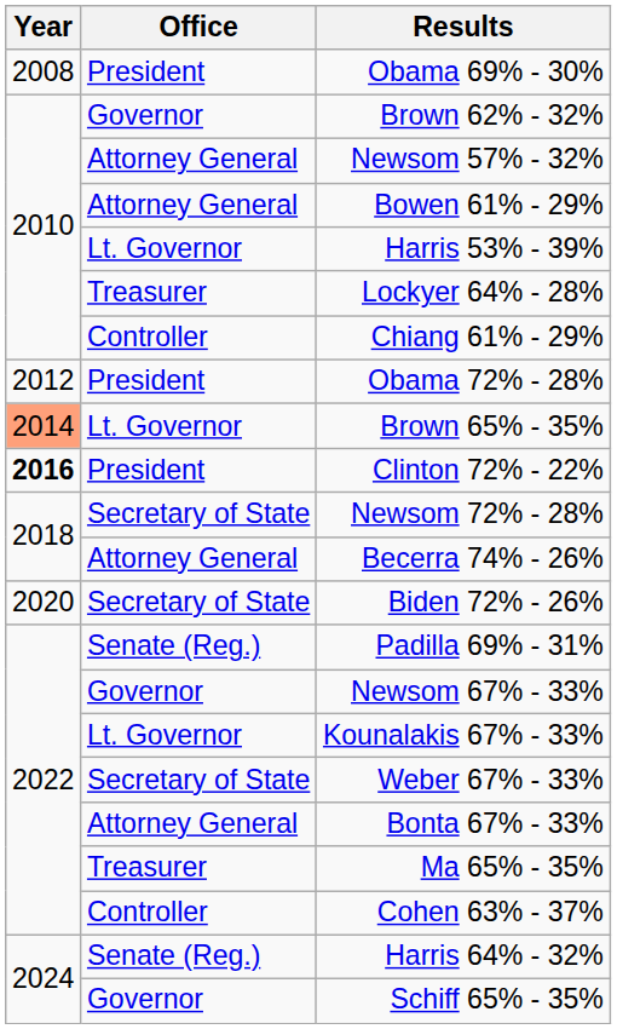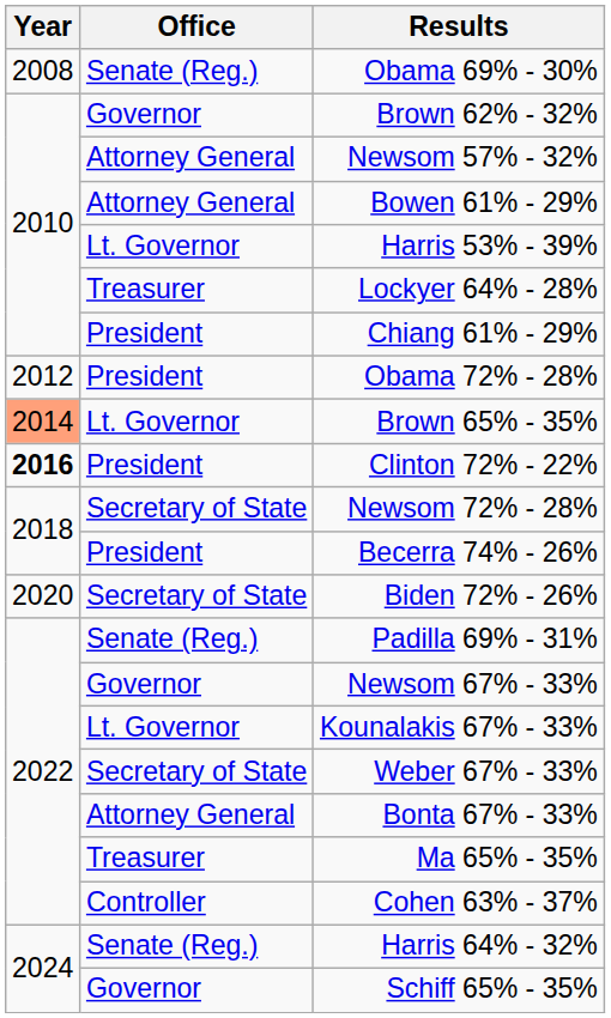Obama 69% - 30% | Office: President -> Senate (Reg.)
Chiang 61% - 29% | Office: Controller -> President
Becerra 74% - 26% | Office: Attorney General -> President
